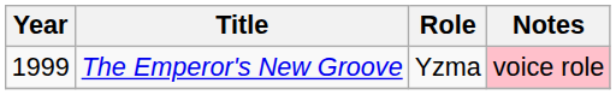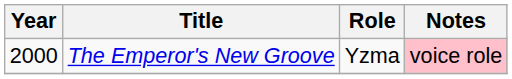The Emperor's New Groove | Year: 1999 -> 2000
